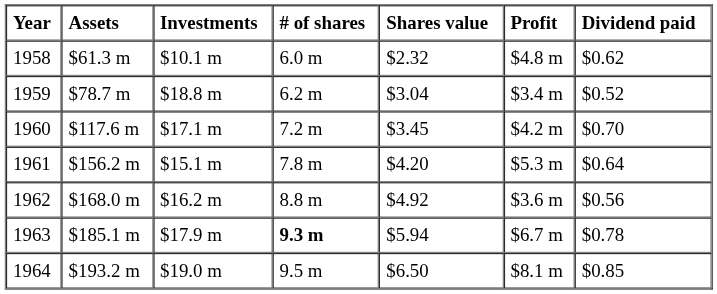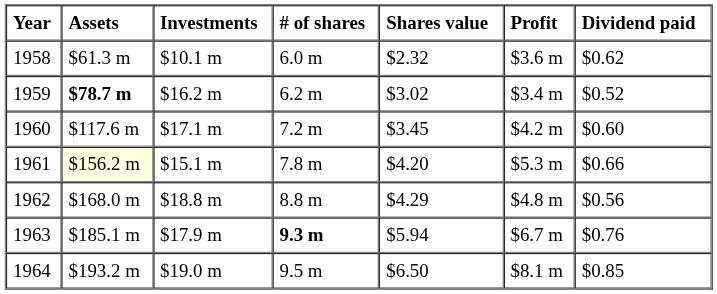1958 | Profit: $4.8 m -> $3.6 m
1959 | Assets: normal -> bold
1959 | Investments: $18.8 m -> $16.2 m
1959 | Shares value: $3.04 -> $3.02
1960 | Dividend paid: $0.70 -> $0.60
1961 | Assets: no background -> lightyellow background
1961 | Dividend paid: $0.64 -> $0.66
1962 | Investments: $16.2 m -> $18.8 m
1962 | Shares value: $4.92 -> $4.29
1962 | Profit: $3.6 m -> $4.8 m
1963 | Dividend paid: $0.78 -> $0.76
